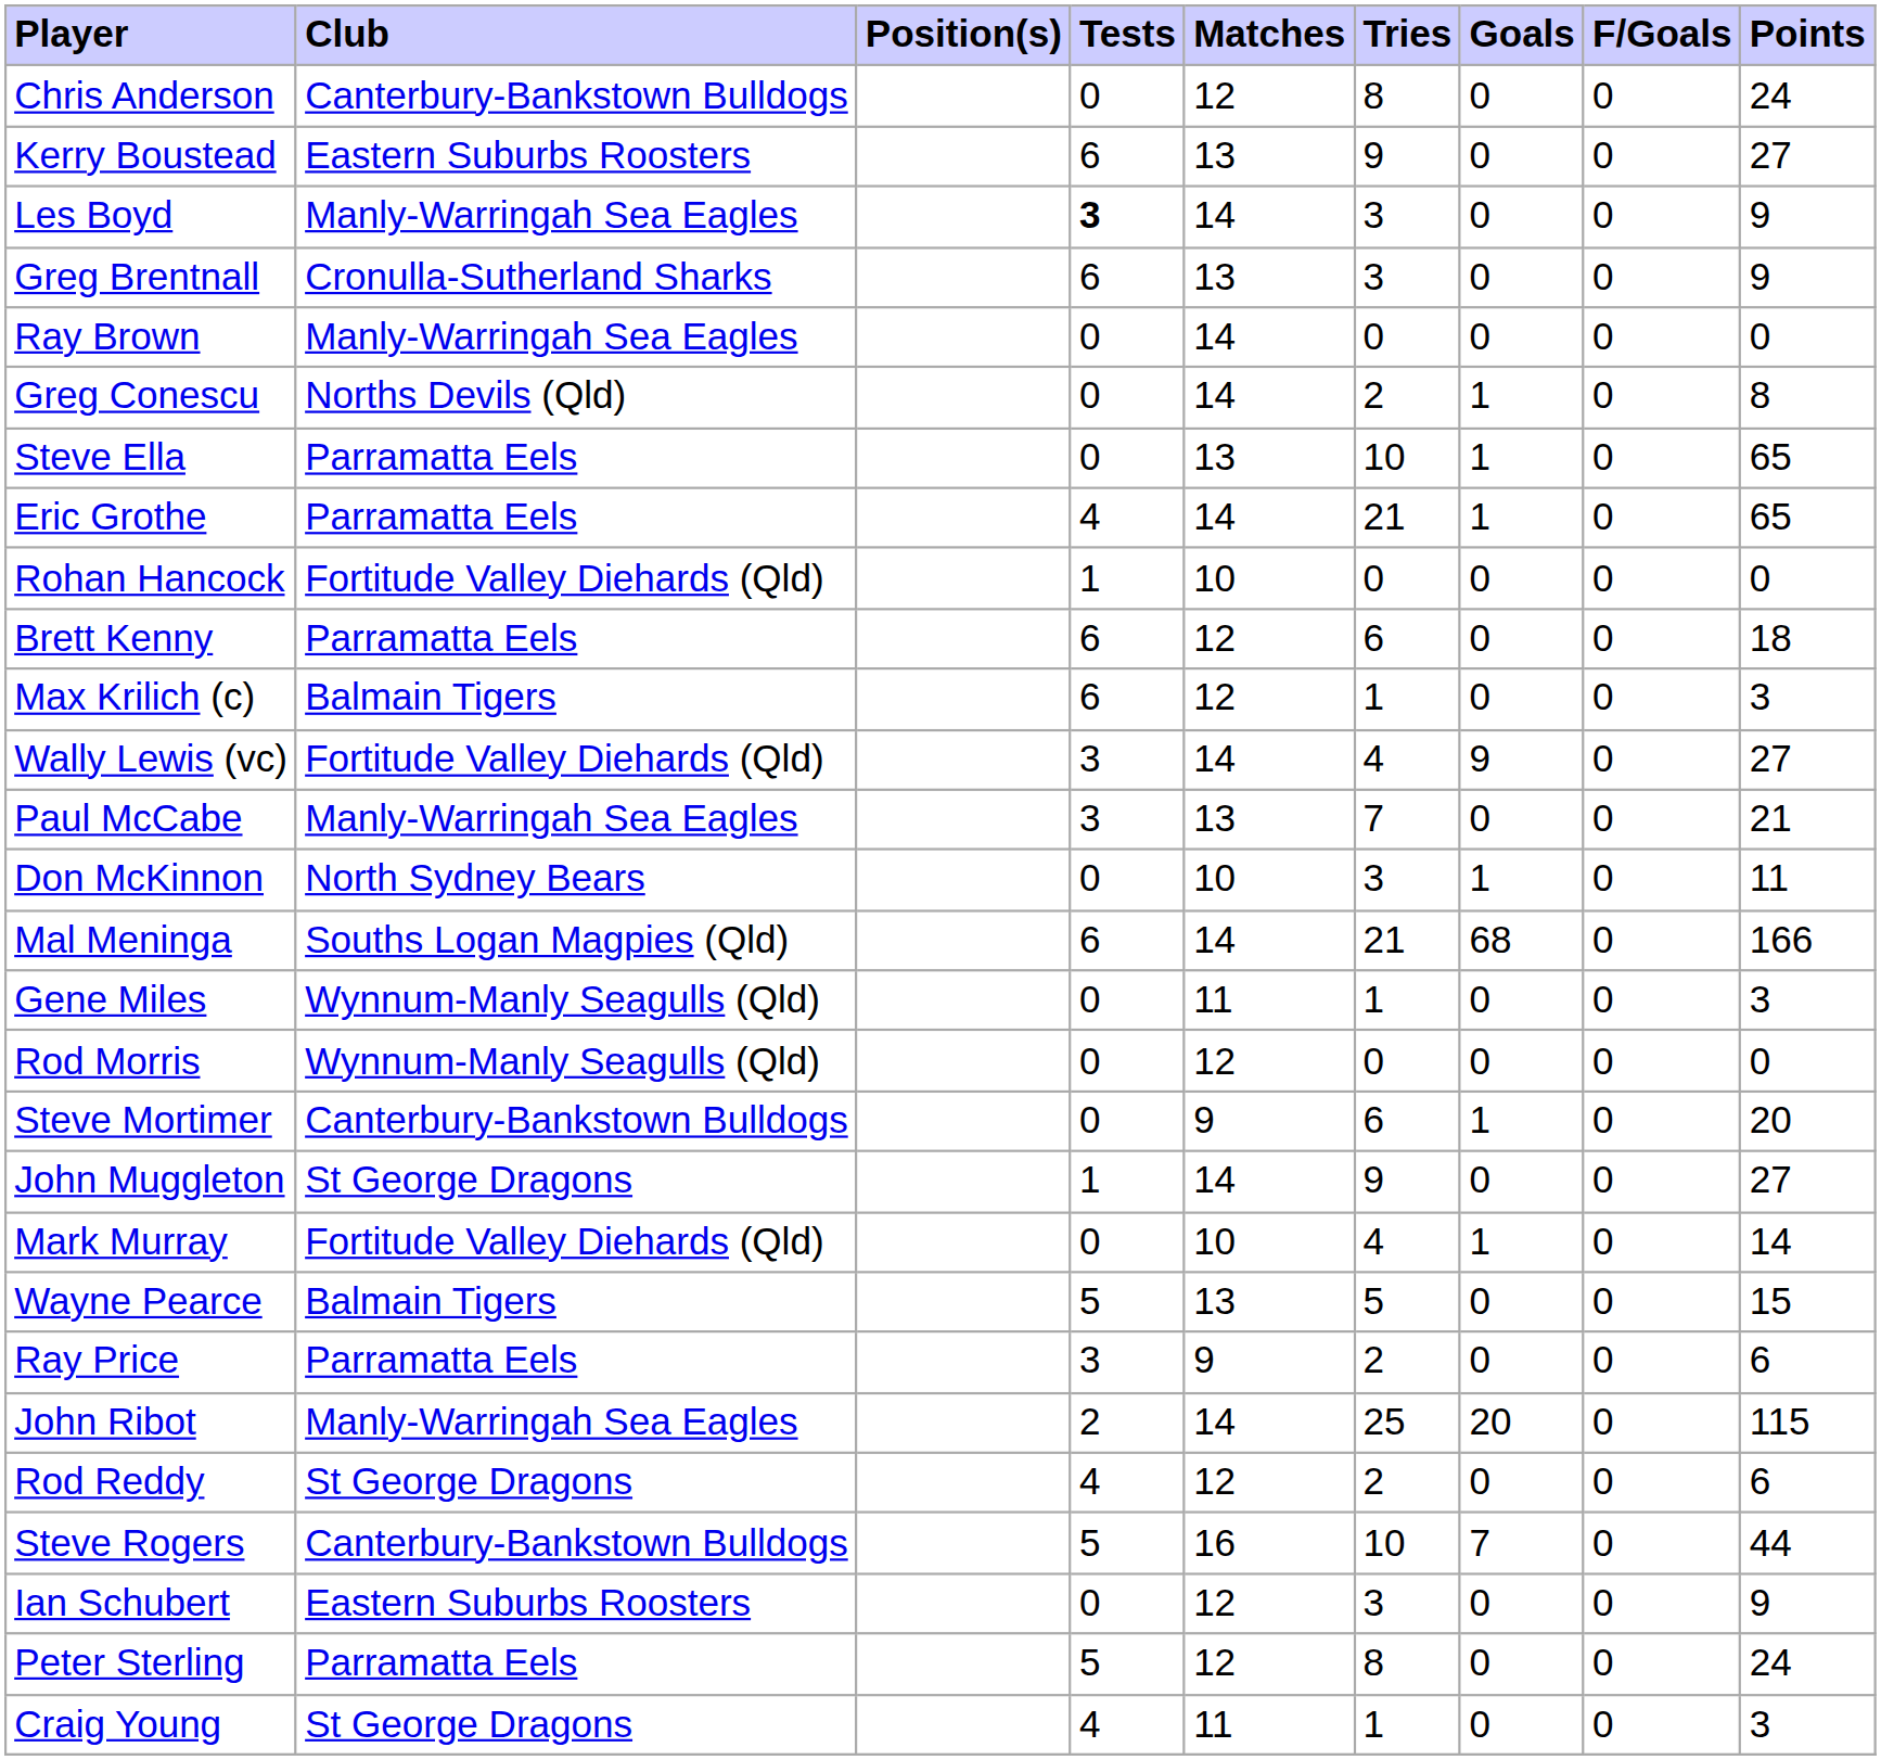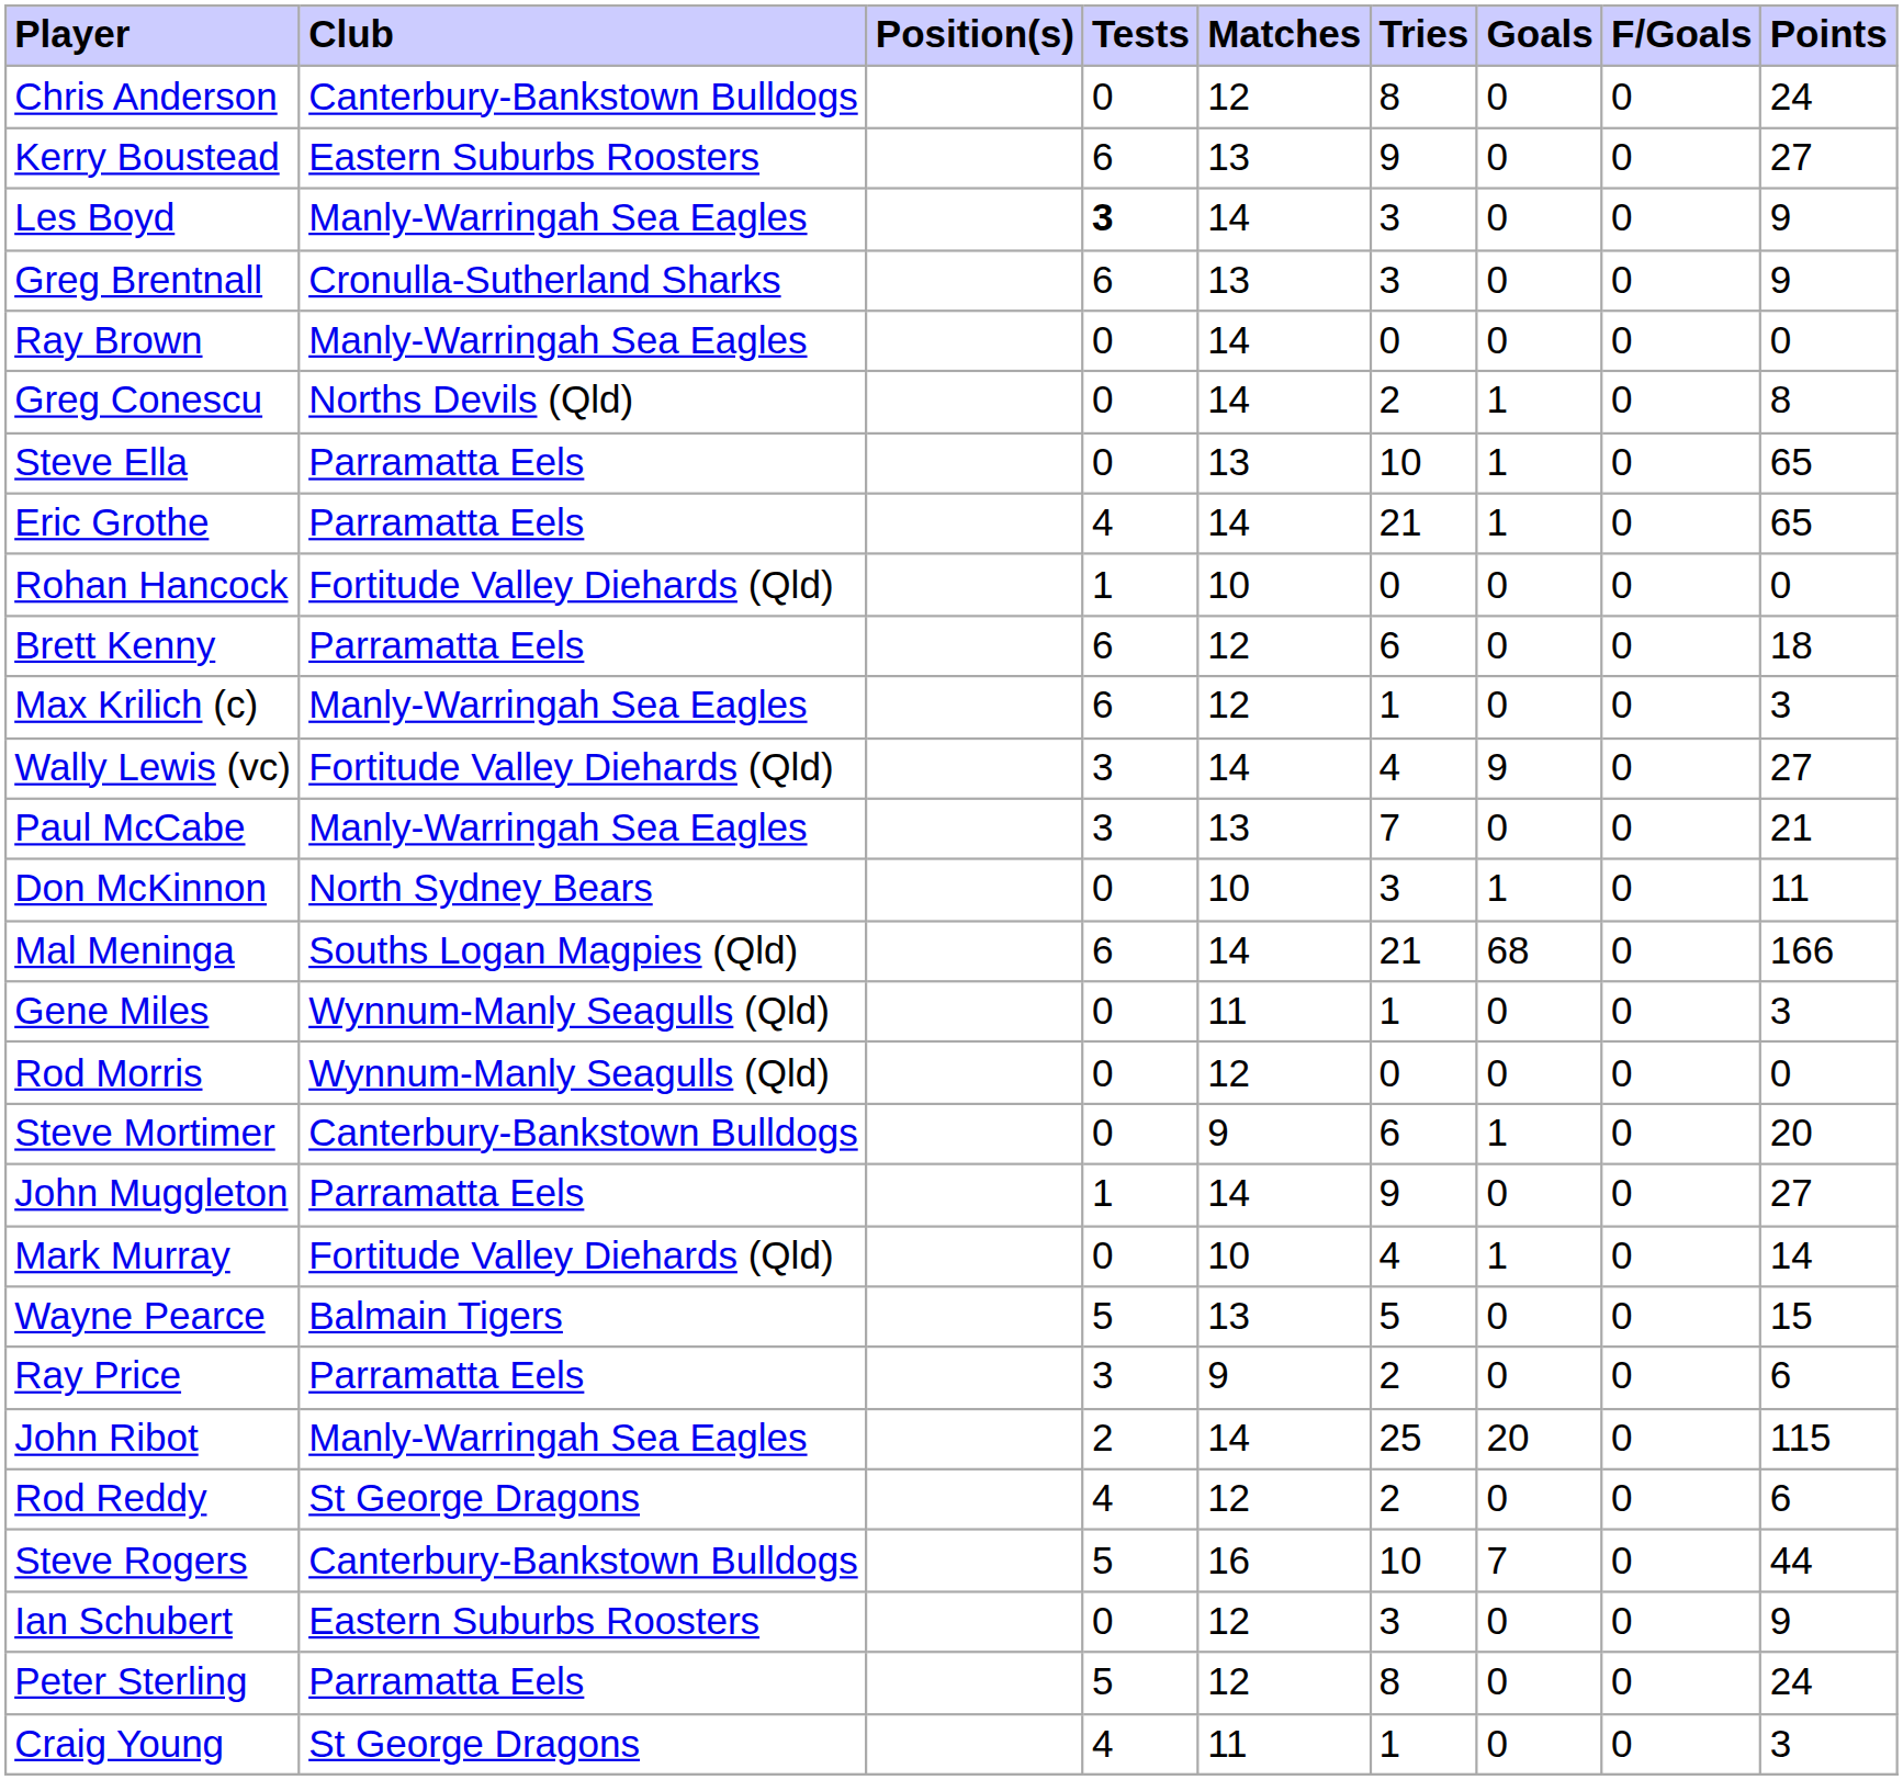Max Krilich (c) | Club: Balmain Tigers -> Manly-Warringah Sea Eagles
John Muggleton | Club: St George Dragons -> Parramatta Eels
